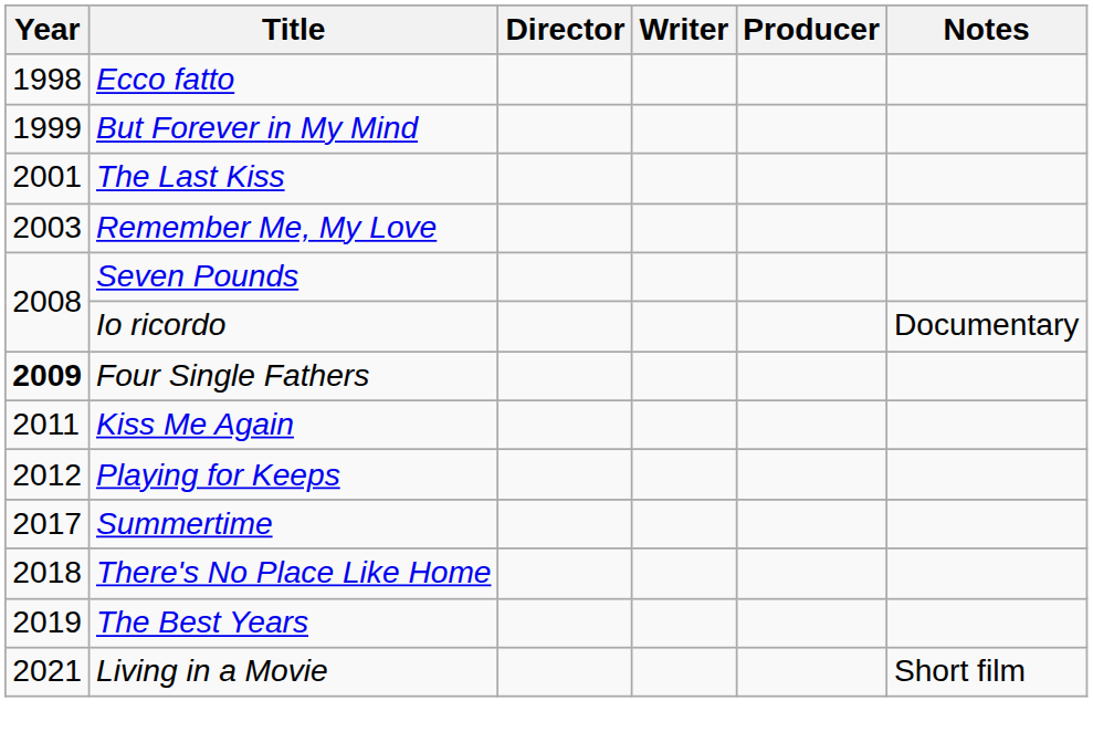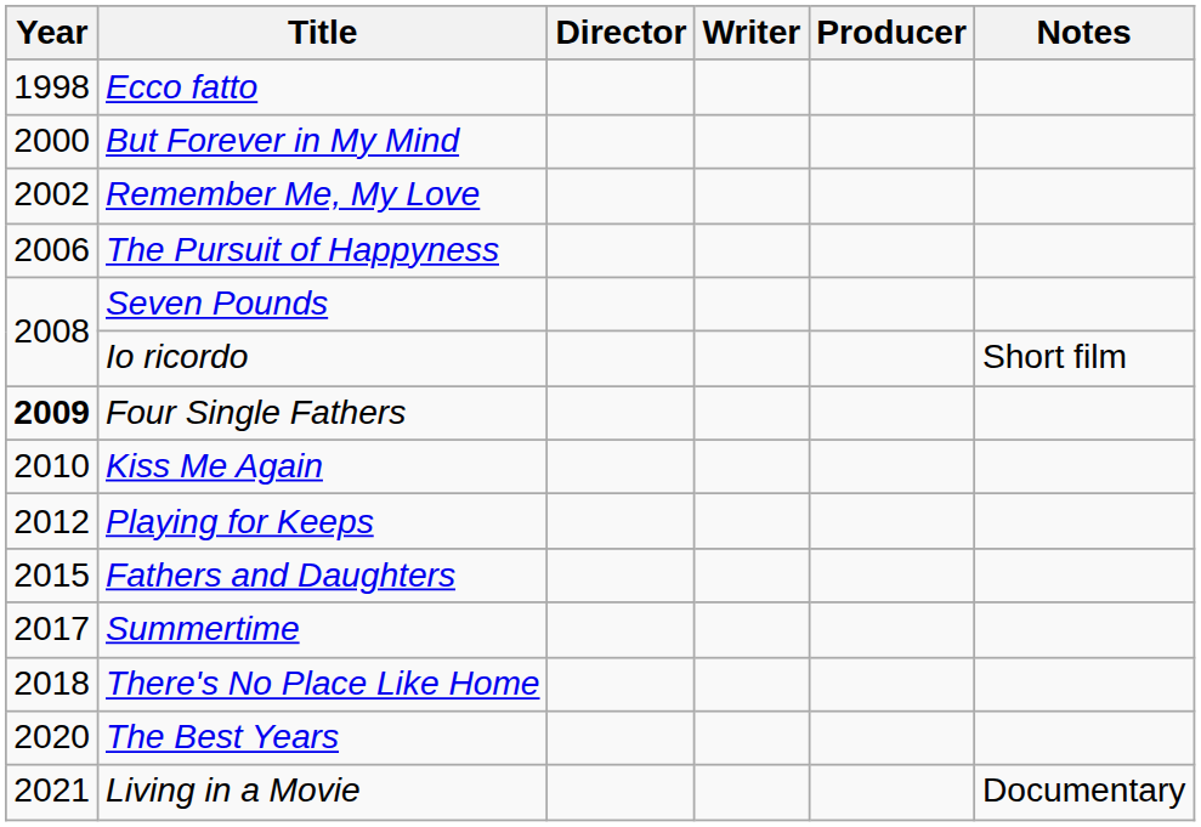But Forever in My Mind | Year: 1999 -> 2000
- row: 2001 | The Last Kiss
Remember Me, My Love | Year: 2003 -> 2002
+ row: 2006 | The Pursuit of Happyness
Io ricordo | Notes: Documentary -> Short film
Kiss Me Again | Year: 2011 -> 2010
+ row: 2015 | Fathers and Daughters
The Best Years | Year: 2019 -> 2020
Living in a Movie | Notes: Short film -> Documentary
